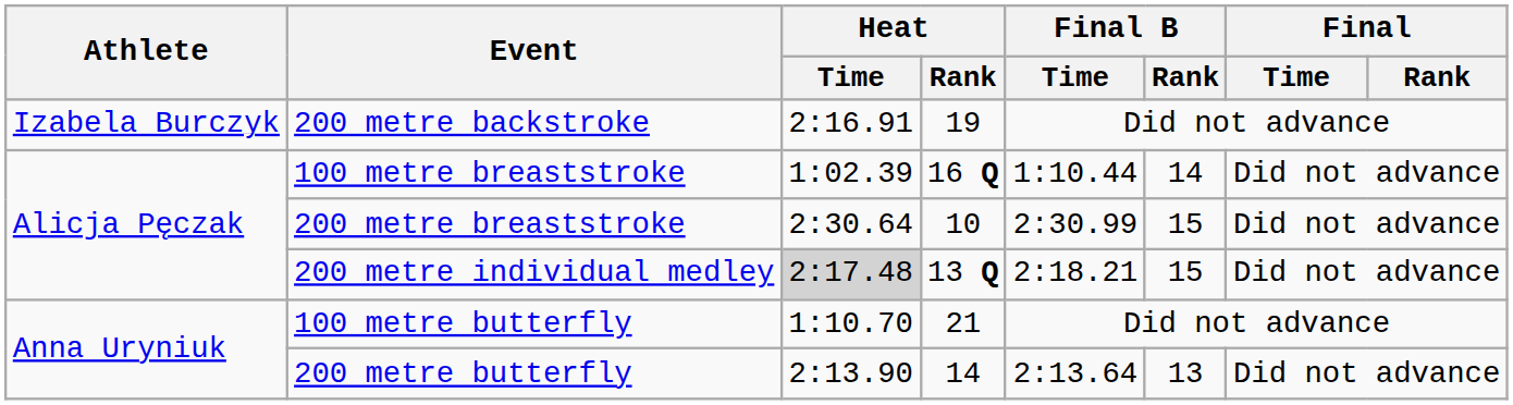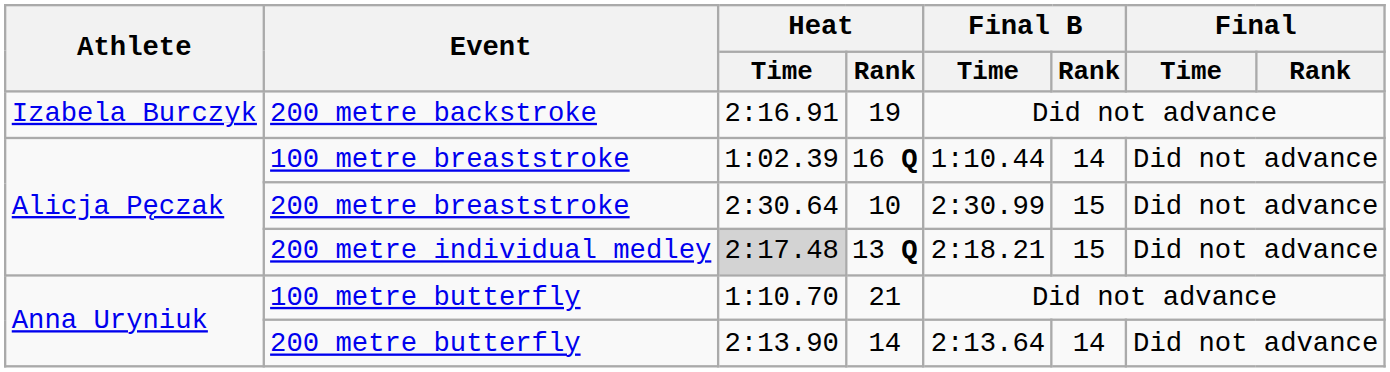200 metre butterfly | Final B / Rank: 13 -> 14
